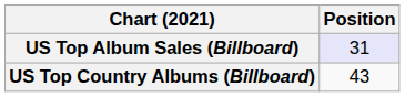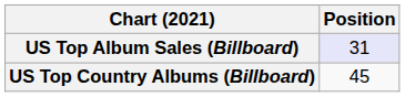US Top Country Albums (Billboard) | Position: 43 -> 45
